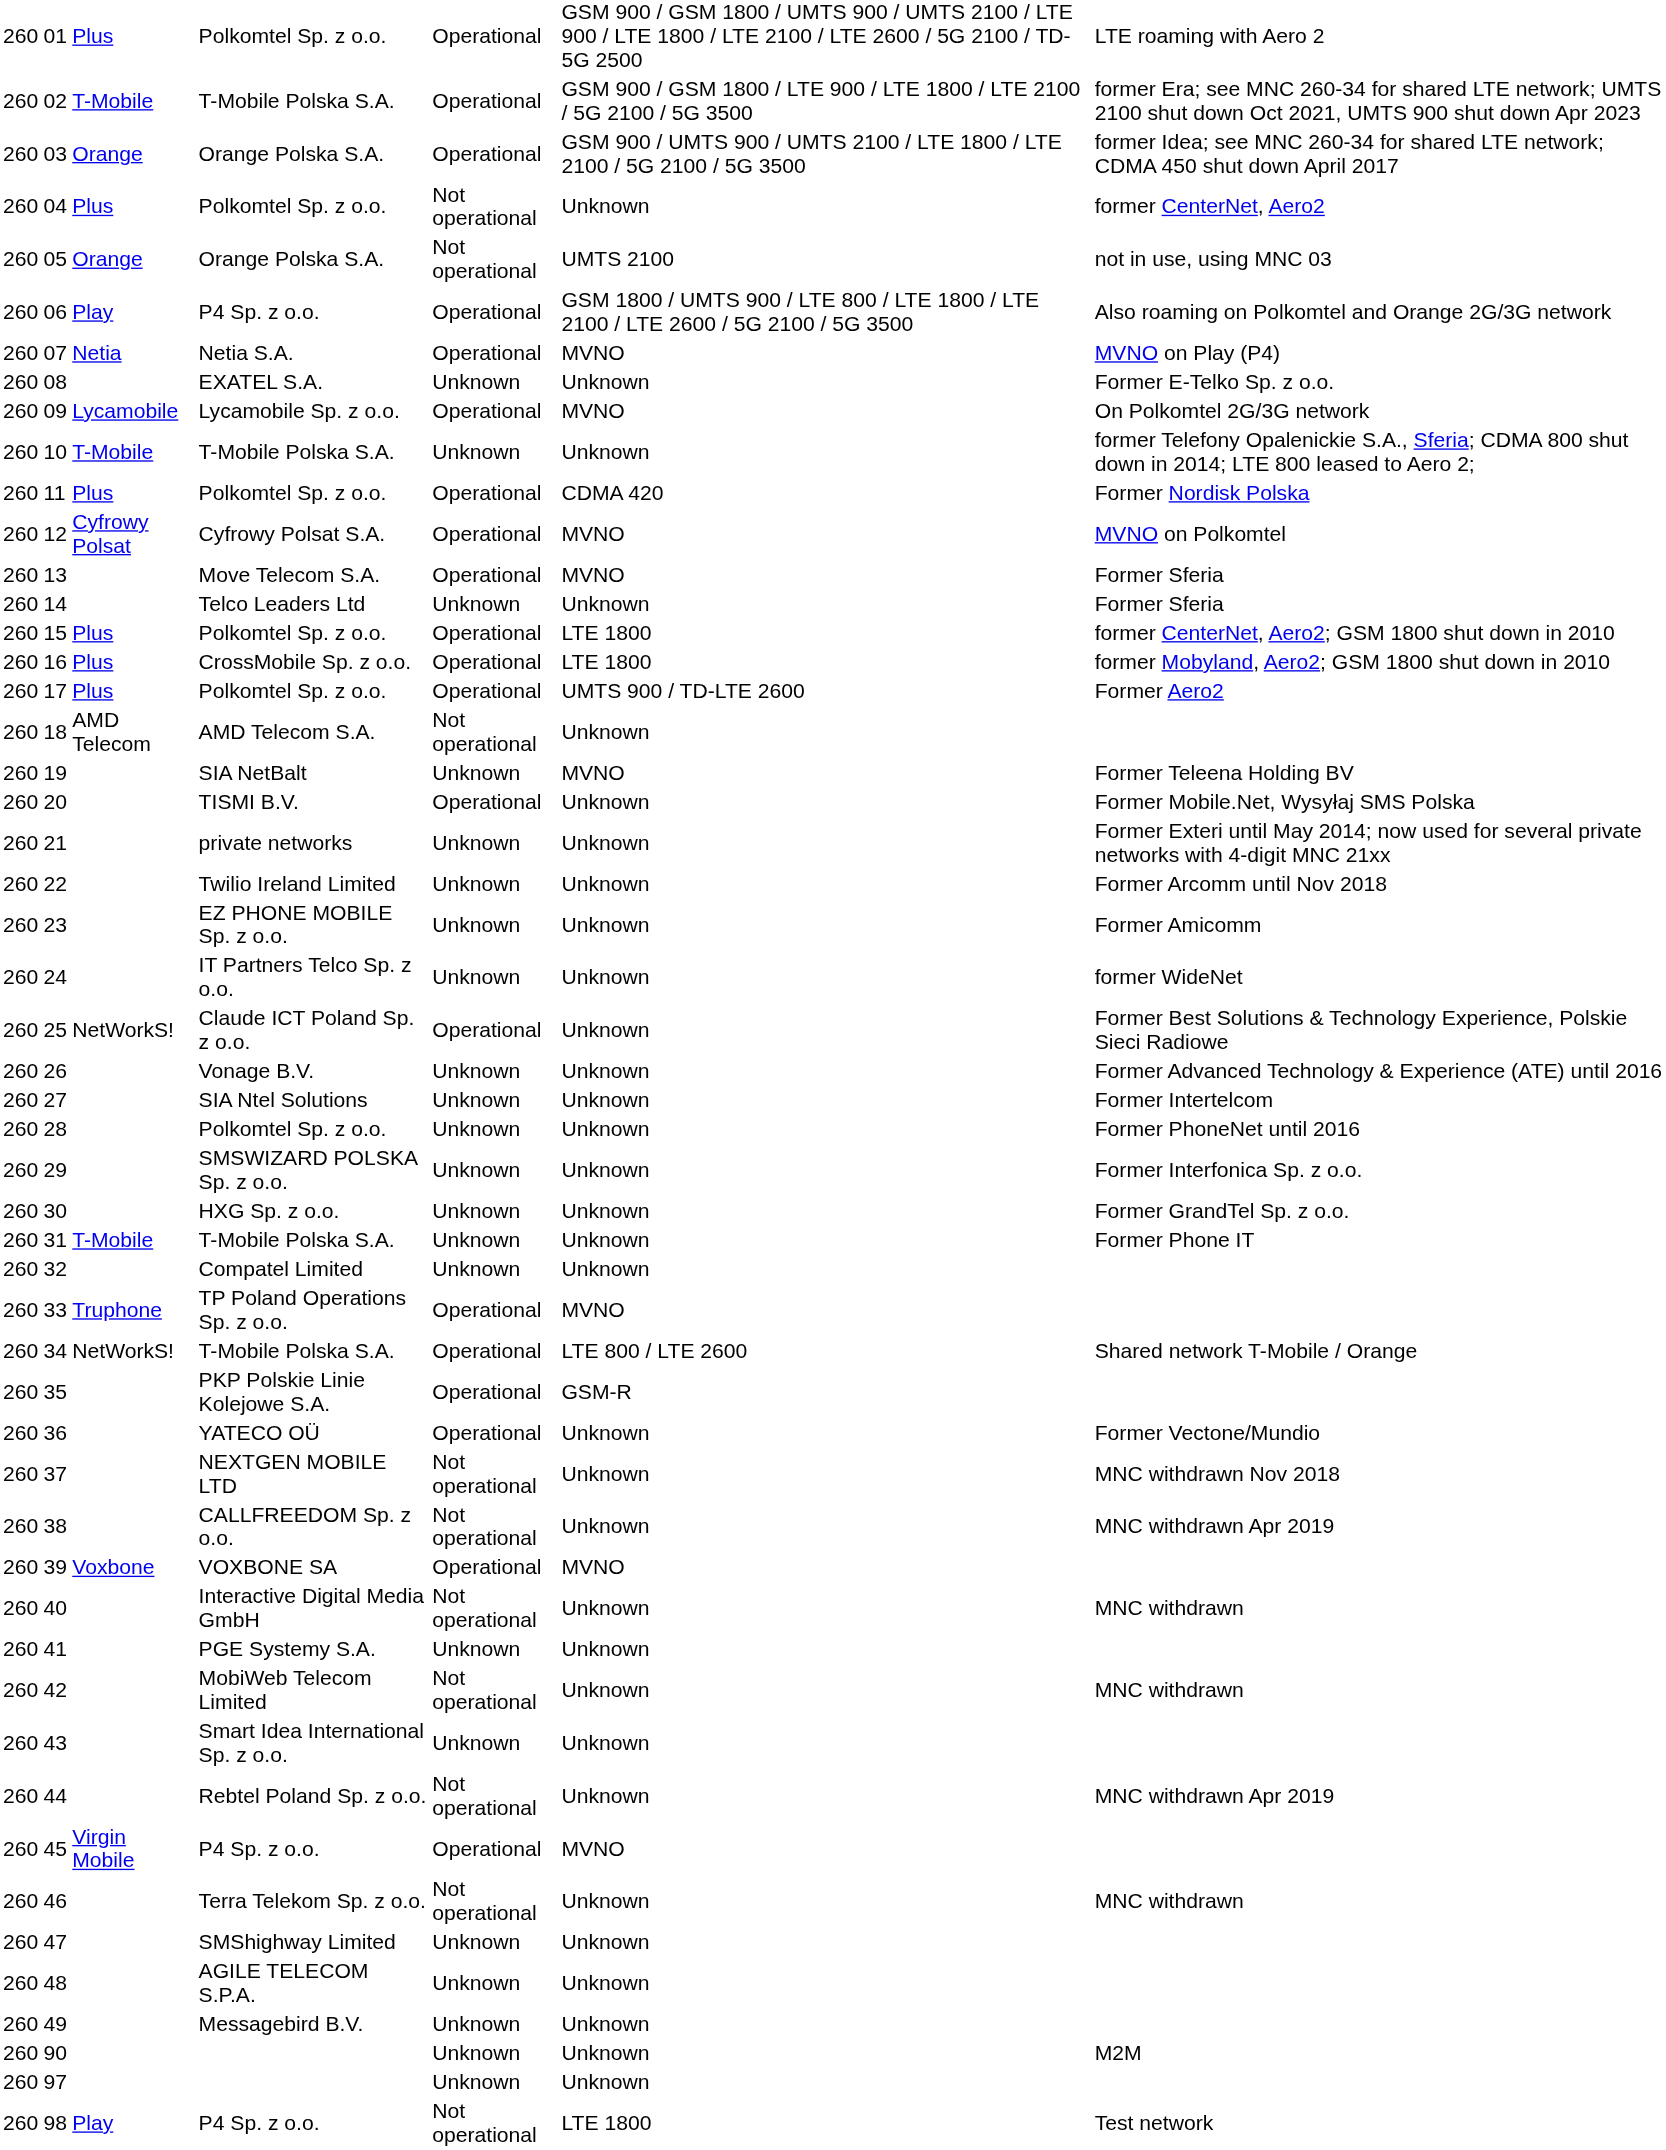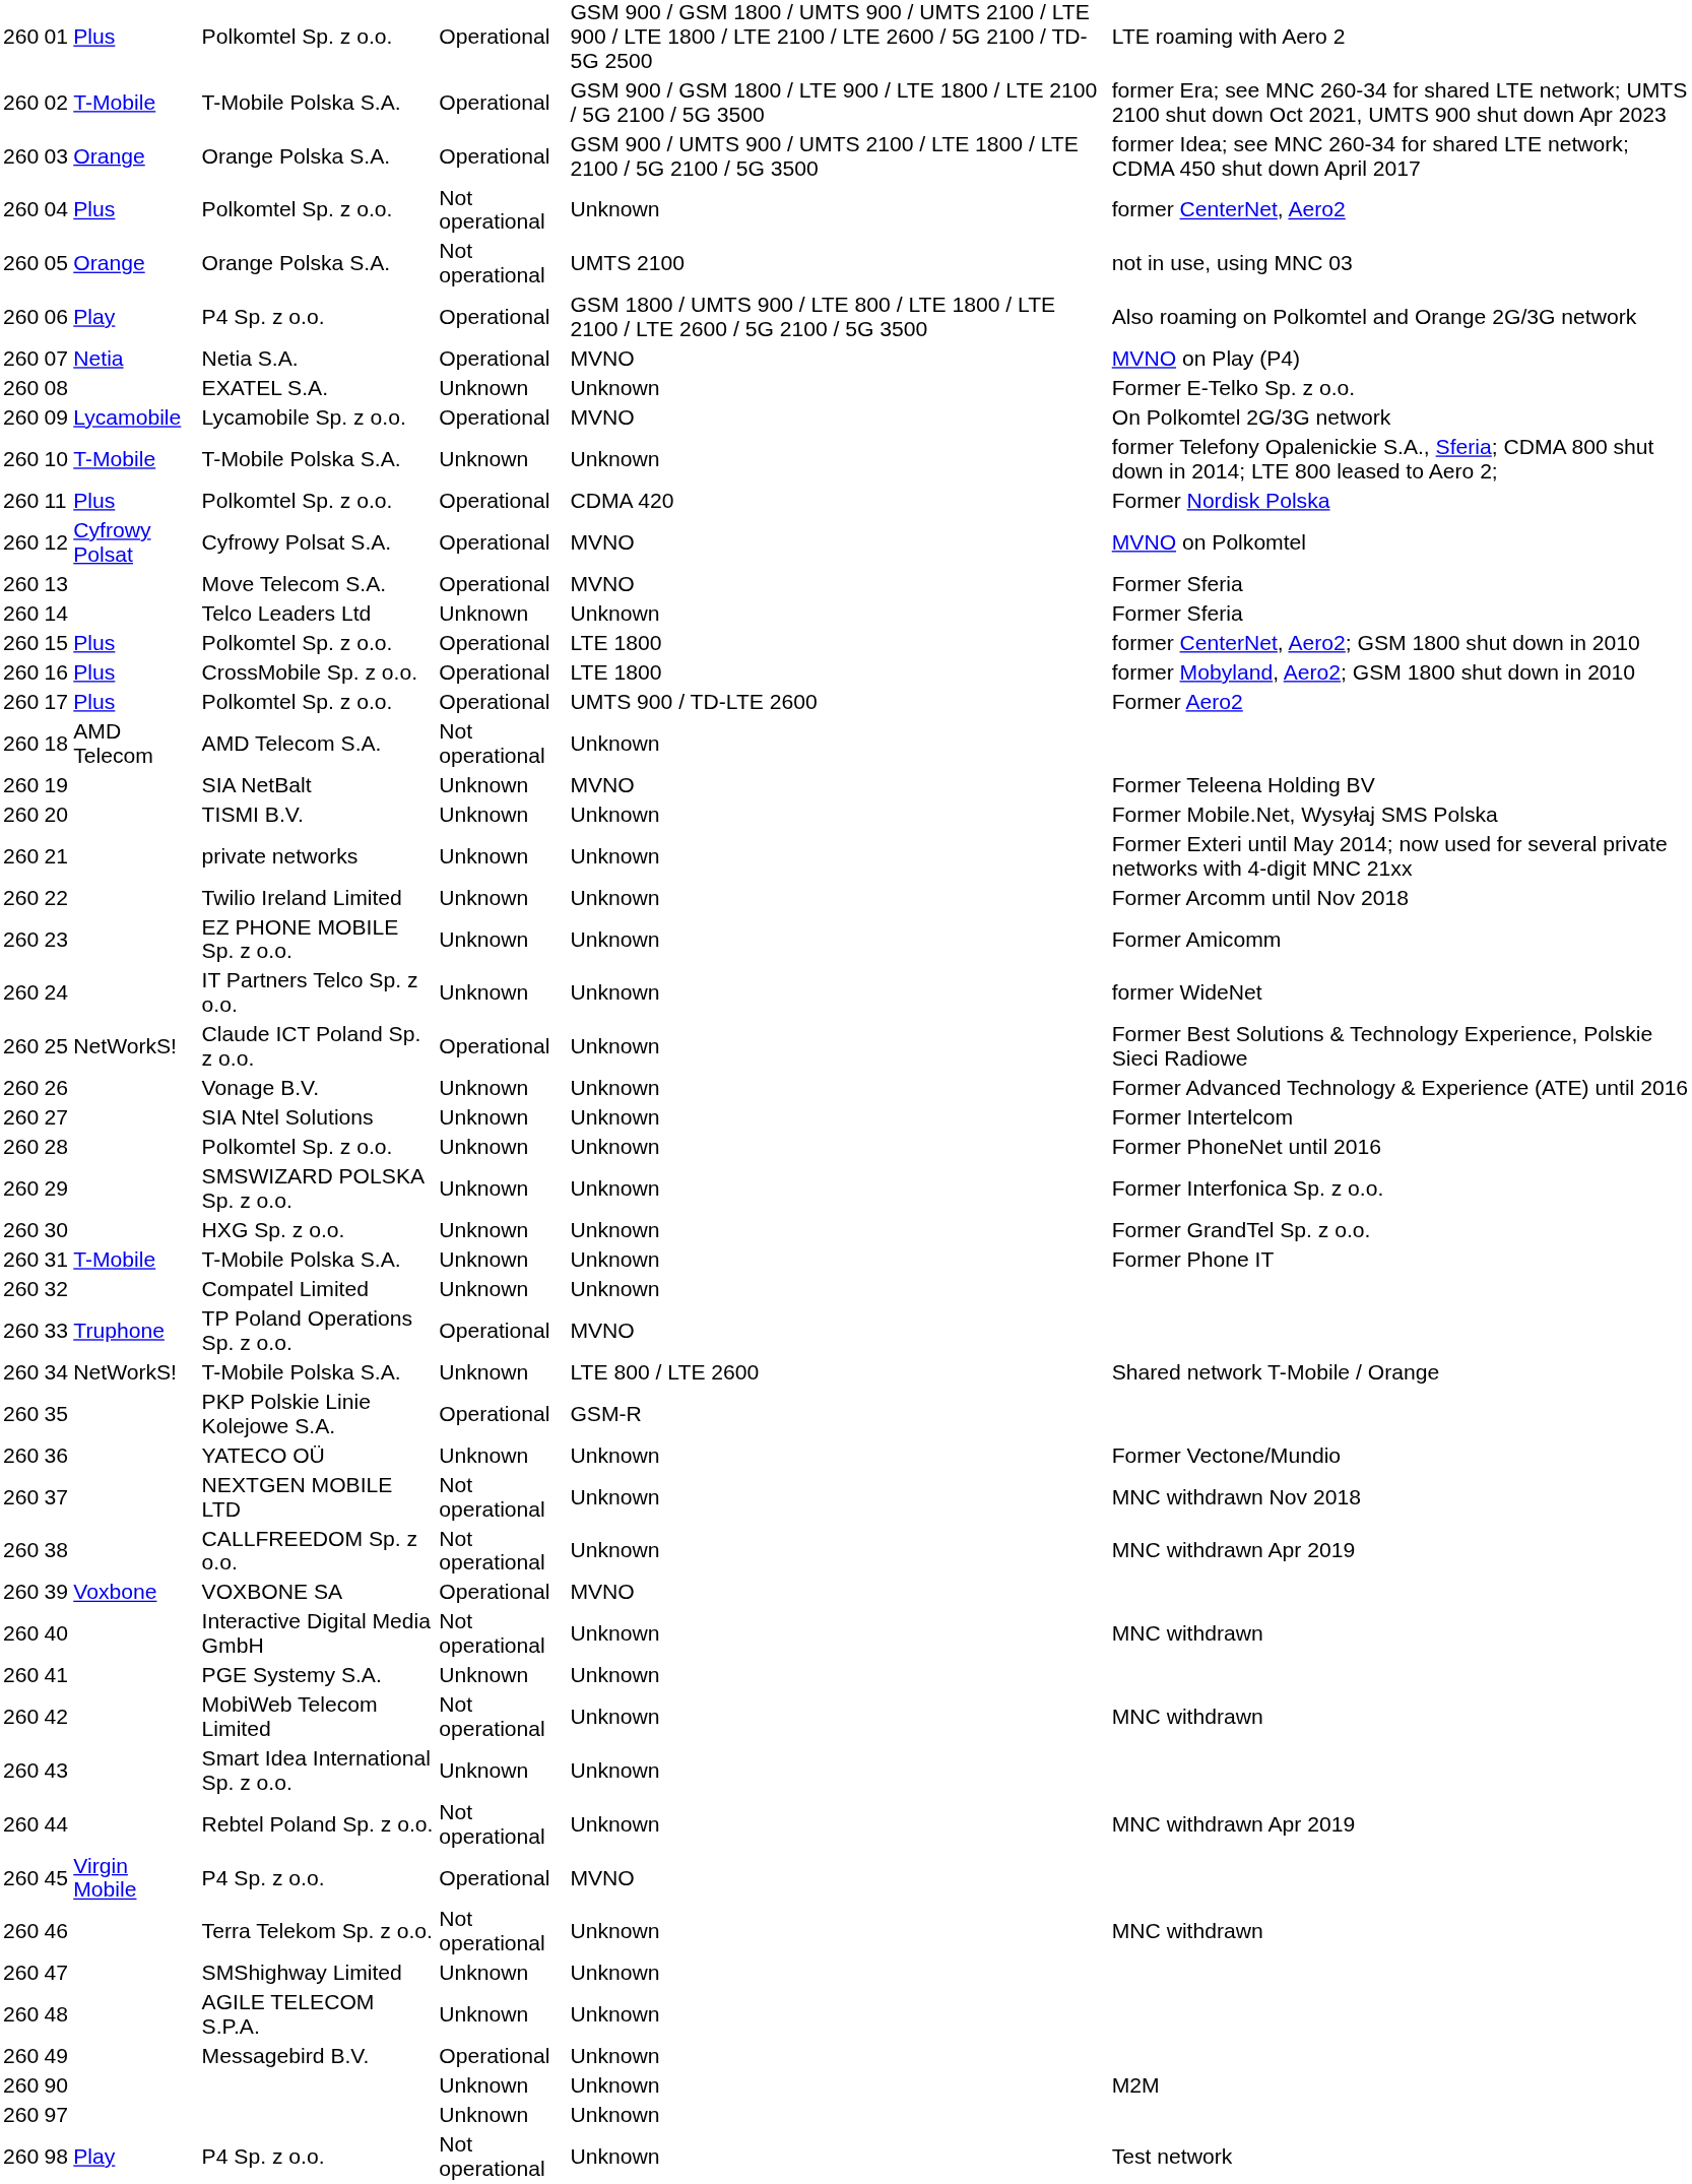20 | column 5: Operational -> Unknown
34 | column 5: Operational -> Unknown
36 | column 5: Operational -> Unknown
49 | column 5: Unknown -> Operational
98 | column 6: LTE 1800 -> Unknown
